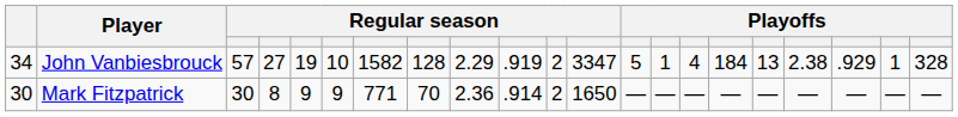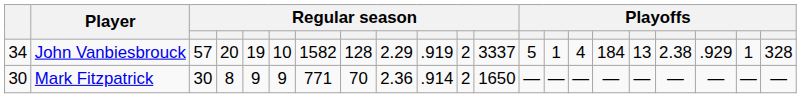John Vanbiesbrouck | column 4: 27 -> 20
John Vanbiesbrouck | column 12: 3347 -> 3337
